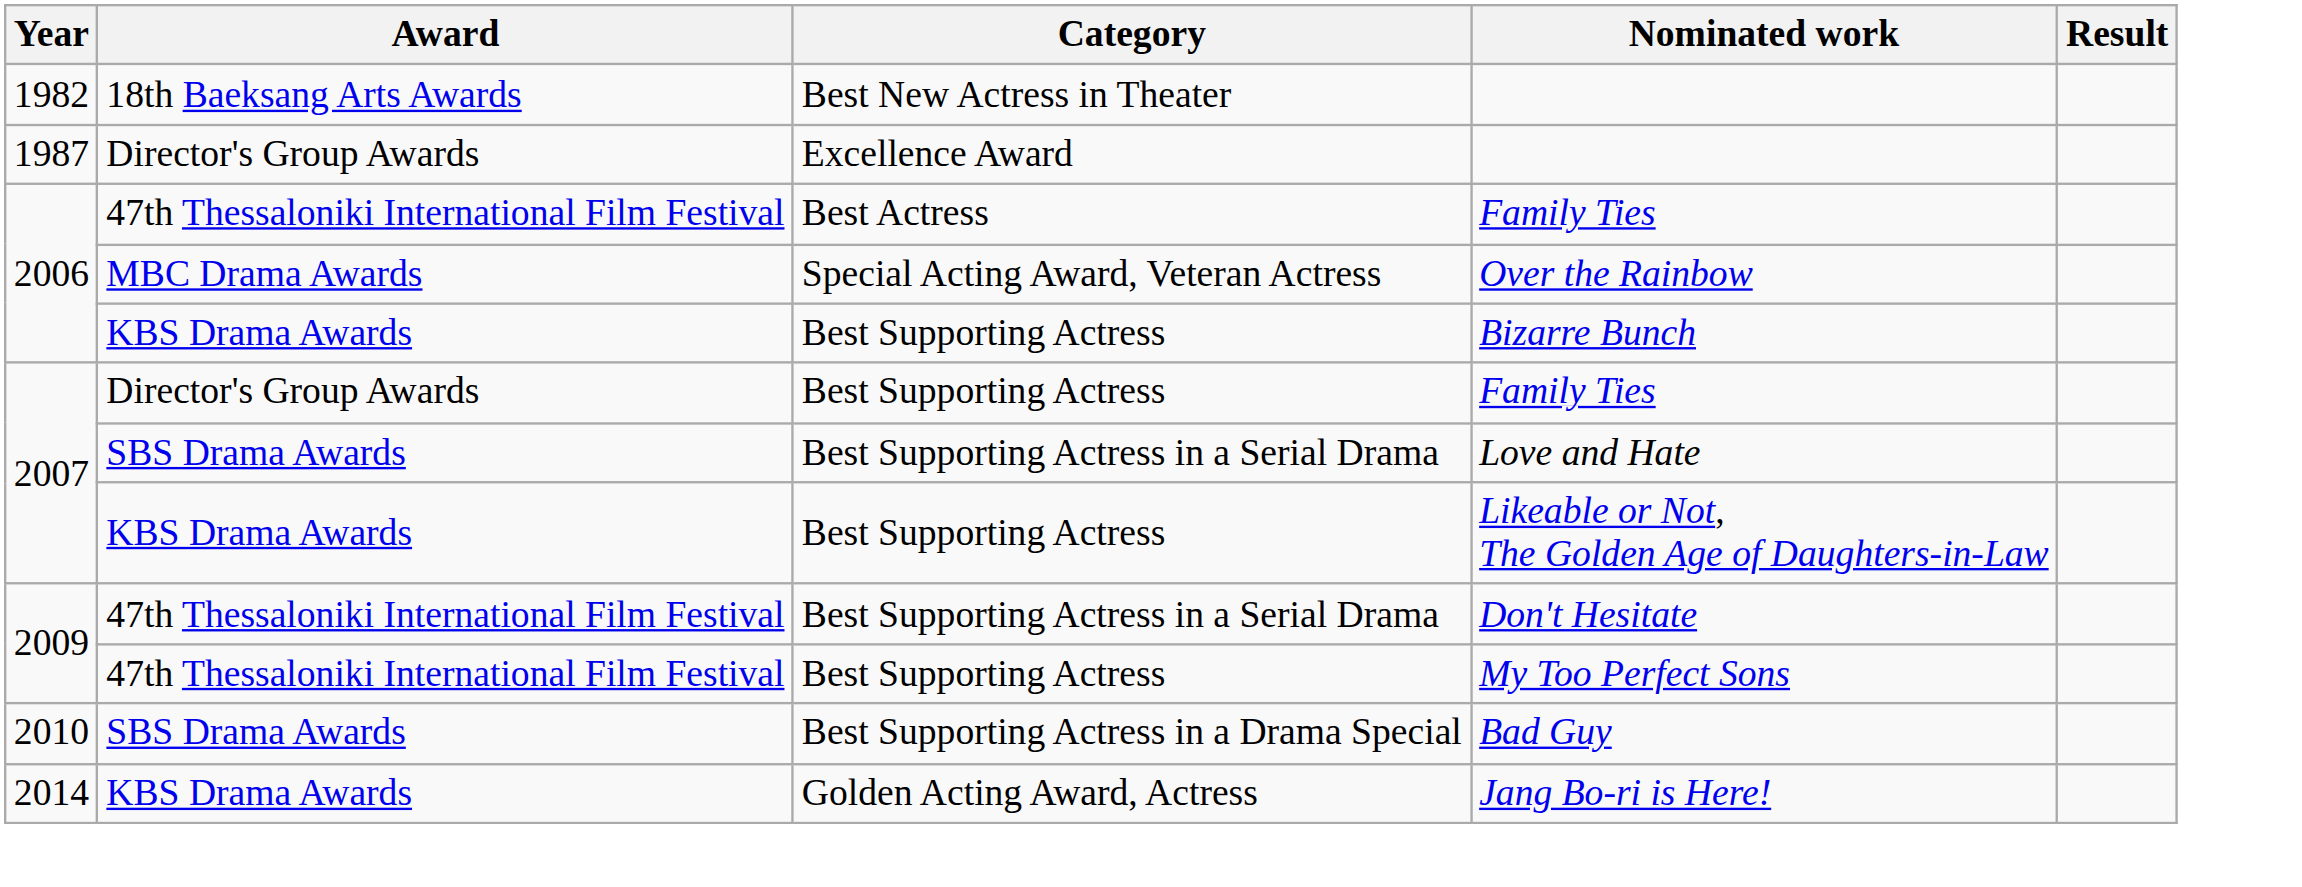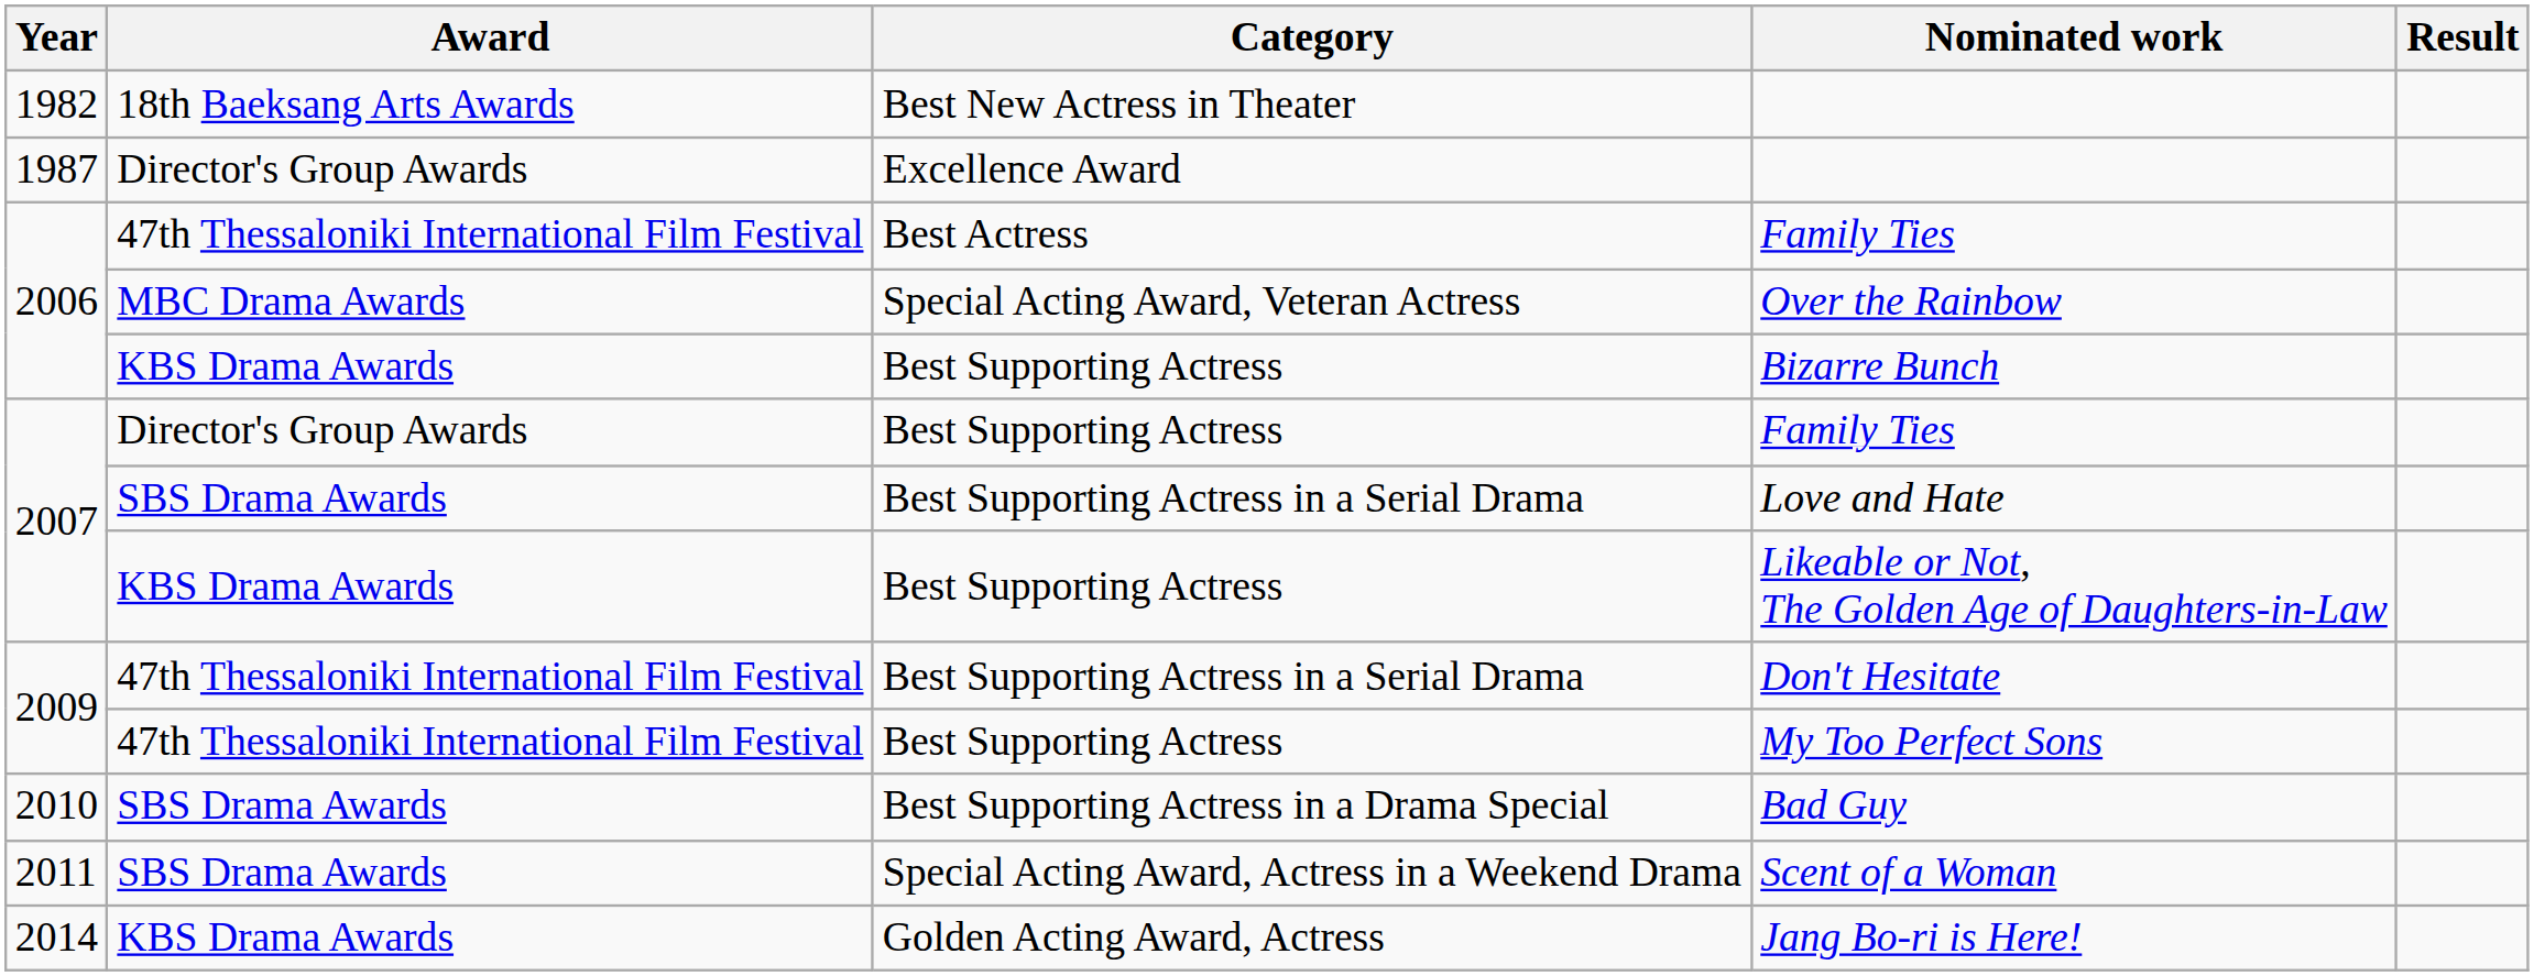+ row: 2011 | SBS Drama Awards | Special Acting Award, Actress in a Weekend Drama | Scent of a Woman
